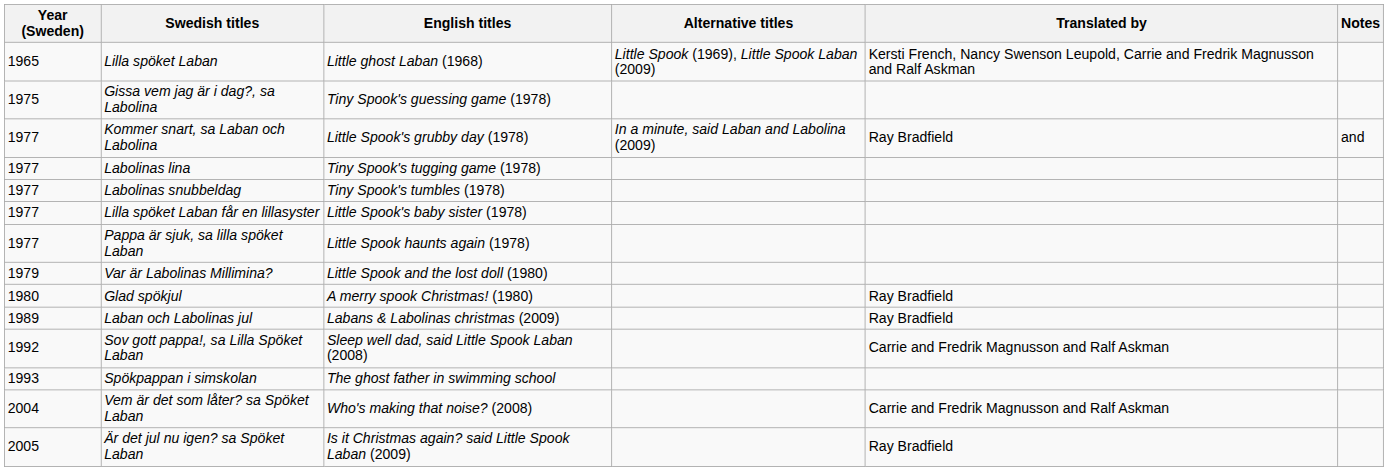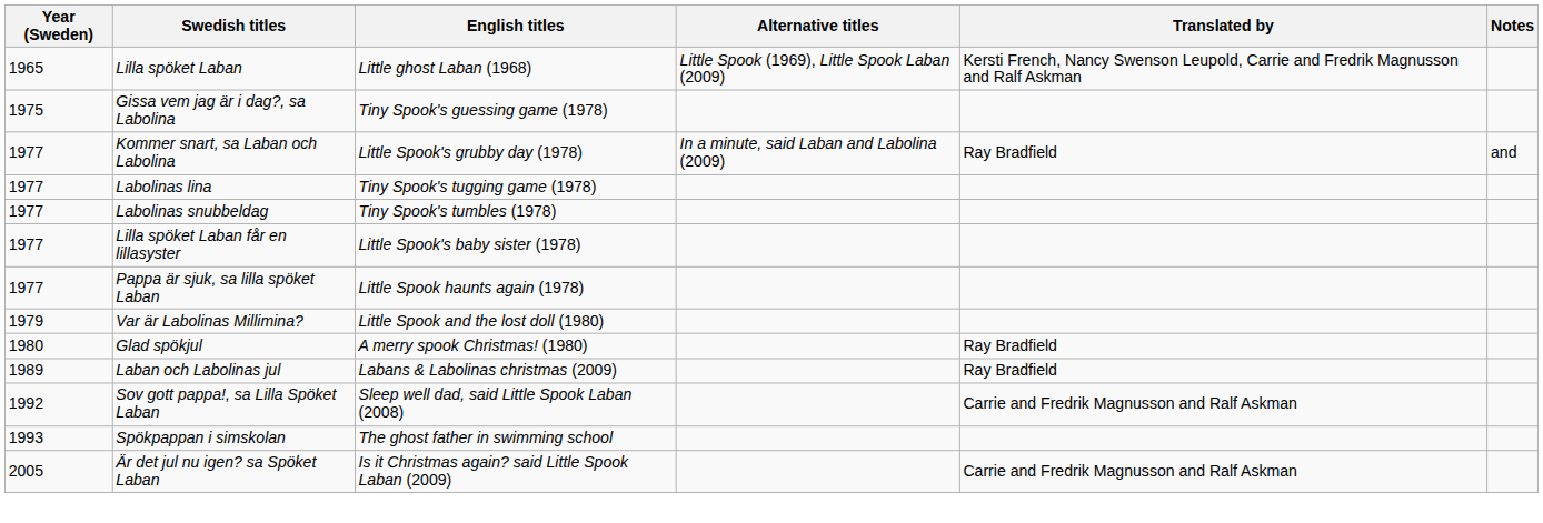- row: 2004 | Vem är det som låter? sa Spöket Laban | Who's making that noise? (2008) | Carrie and Fredrik Magnusson and Ralf Askman
Är det jul nu igen? sa Spöket Laban | Translated by: Ray Bradfield -> Carrie and Fredrik Magnusson and Ralf Askman
